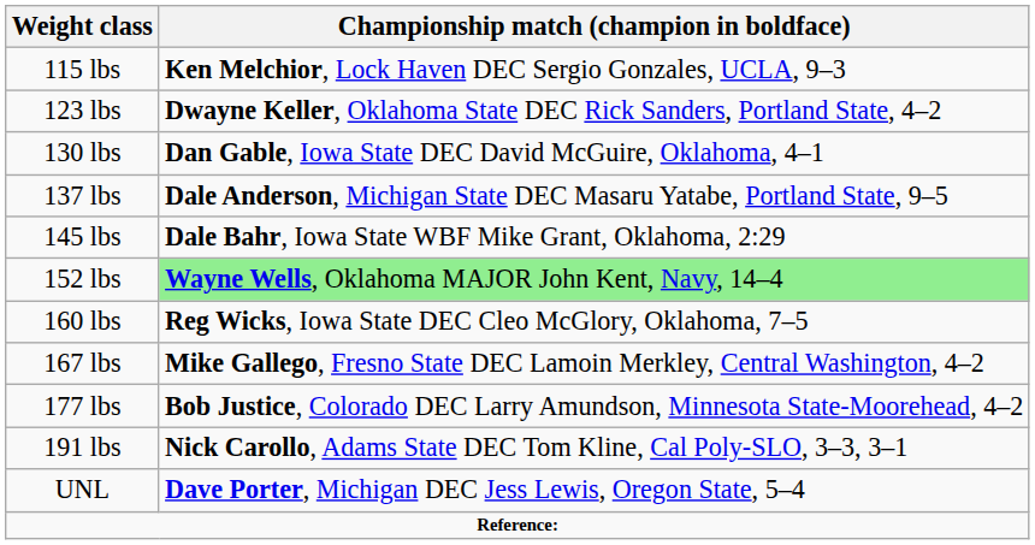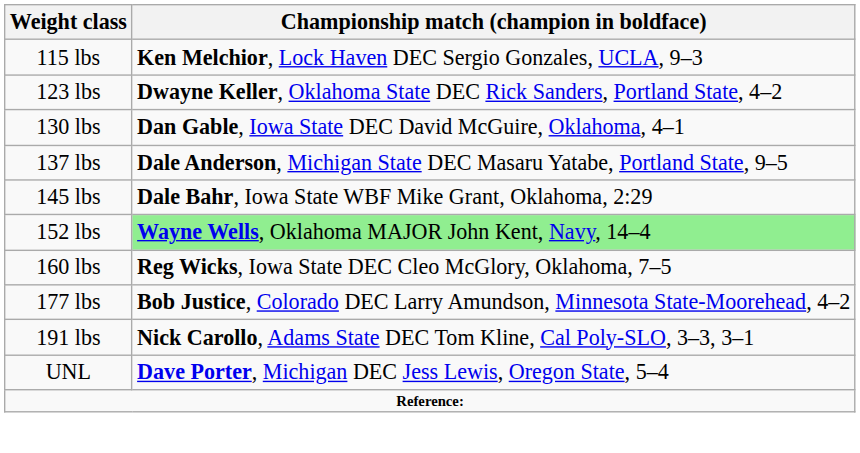- row: 167 lbs | Mike Gallego, Fresno State DEC Lamoin Merkley, Central Washington, 4–2
